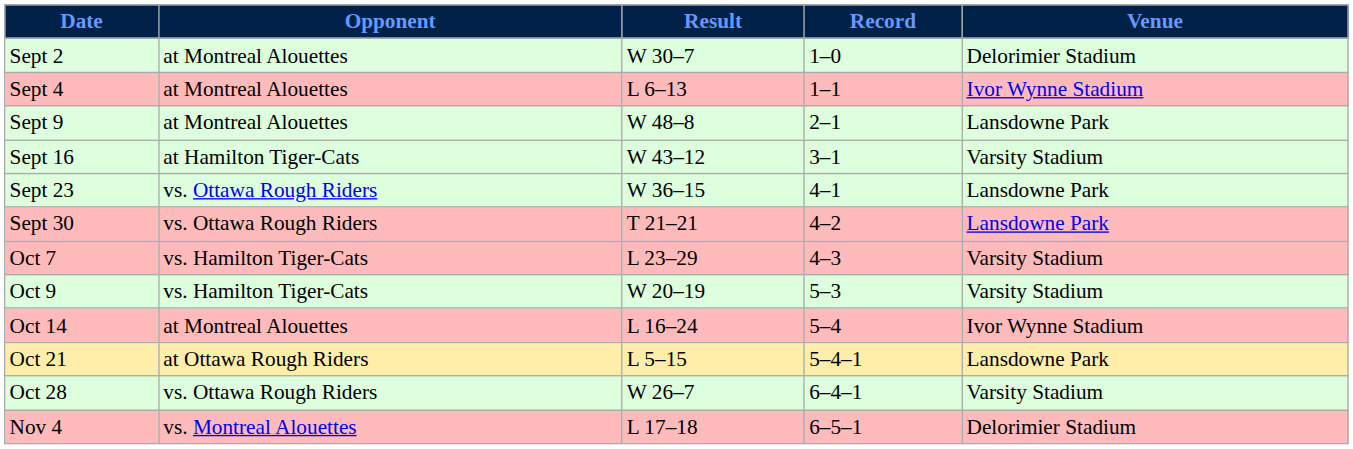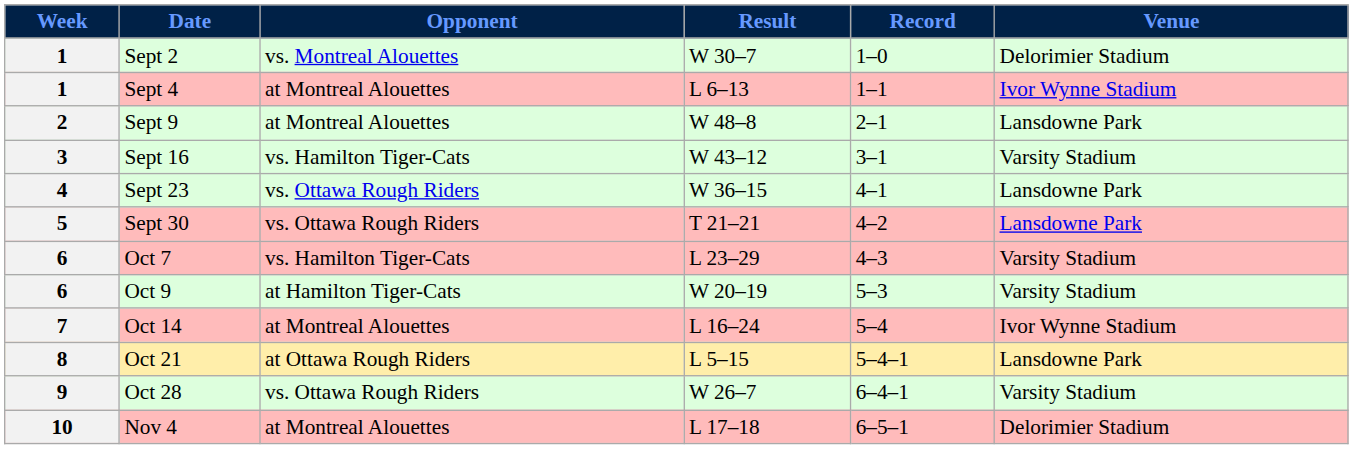+ column: Week | 1 | 1 | 2 | 3 | 4 | 5 | 6 | 6 | 7 | 8 | 9 | 10
Sept 2 | Opponent: at Montreal Alouettes -> vs. Montreal Alouettes
Sept 16 | Opponent: at Hamilton Tiger-Cats -> vs. Hamilton Tiger-Cats
Oct 9 | Opponent: vs. Hamilton Tiger-Cats -> at Hamilton Tiger-Cats
Nov 4 | Opponent: vs. Montreal Alouettes -> at Montreal Alouettes
